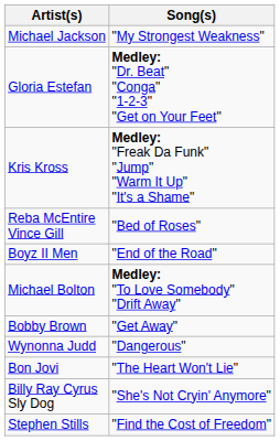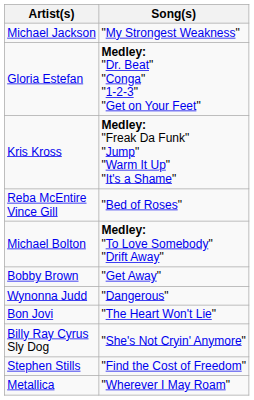- row: Boyz II Men | "End of the Road"
+ row: Metallica | "Wherever I May Roam"
